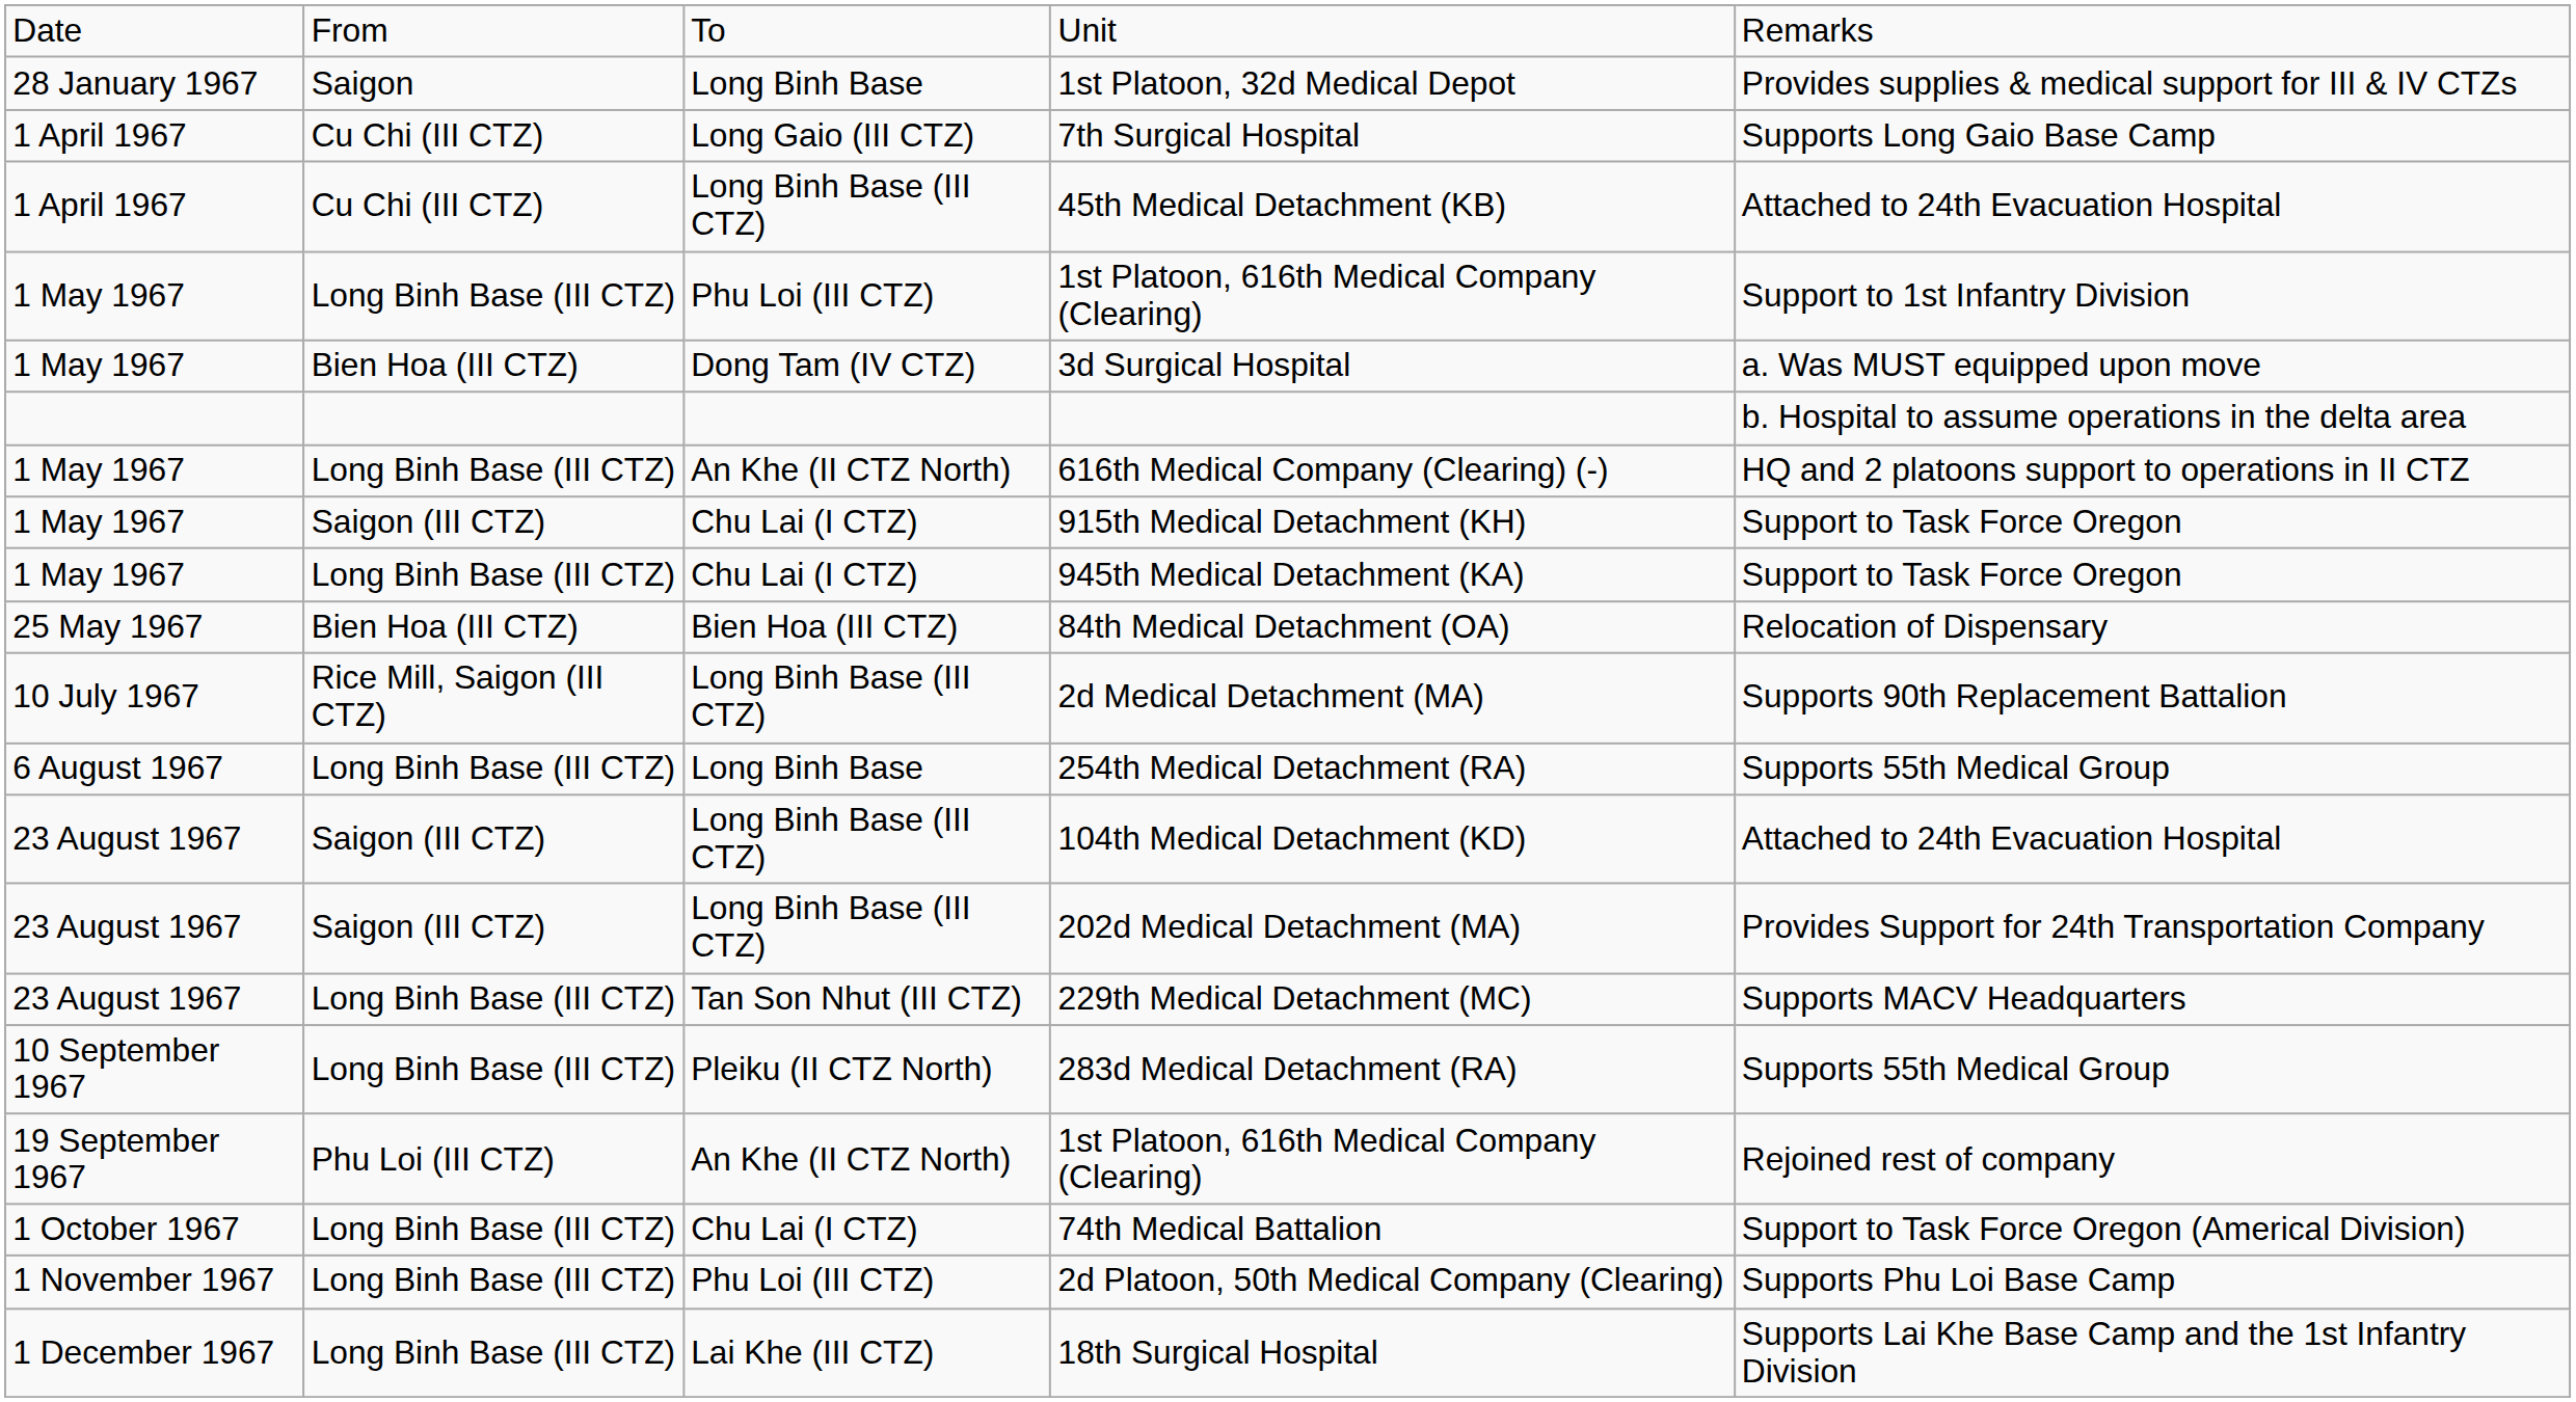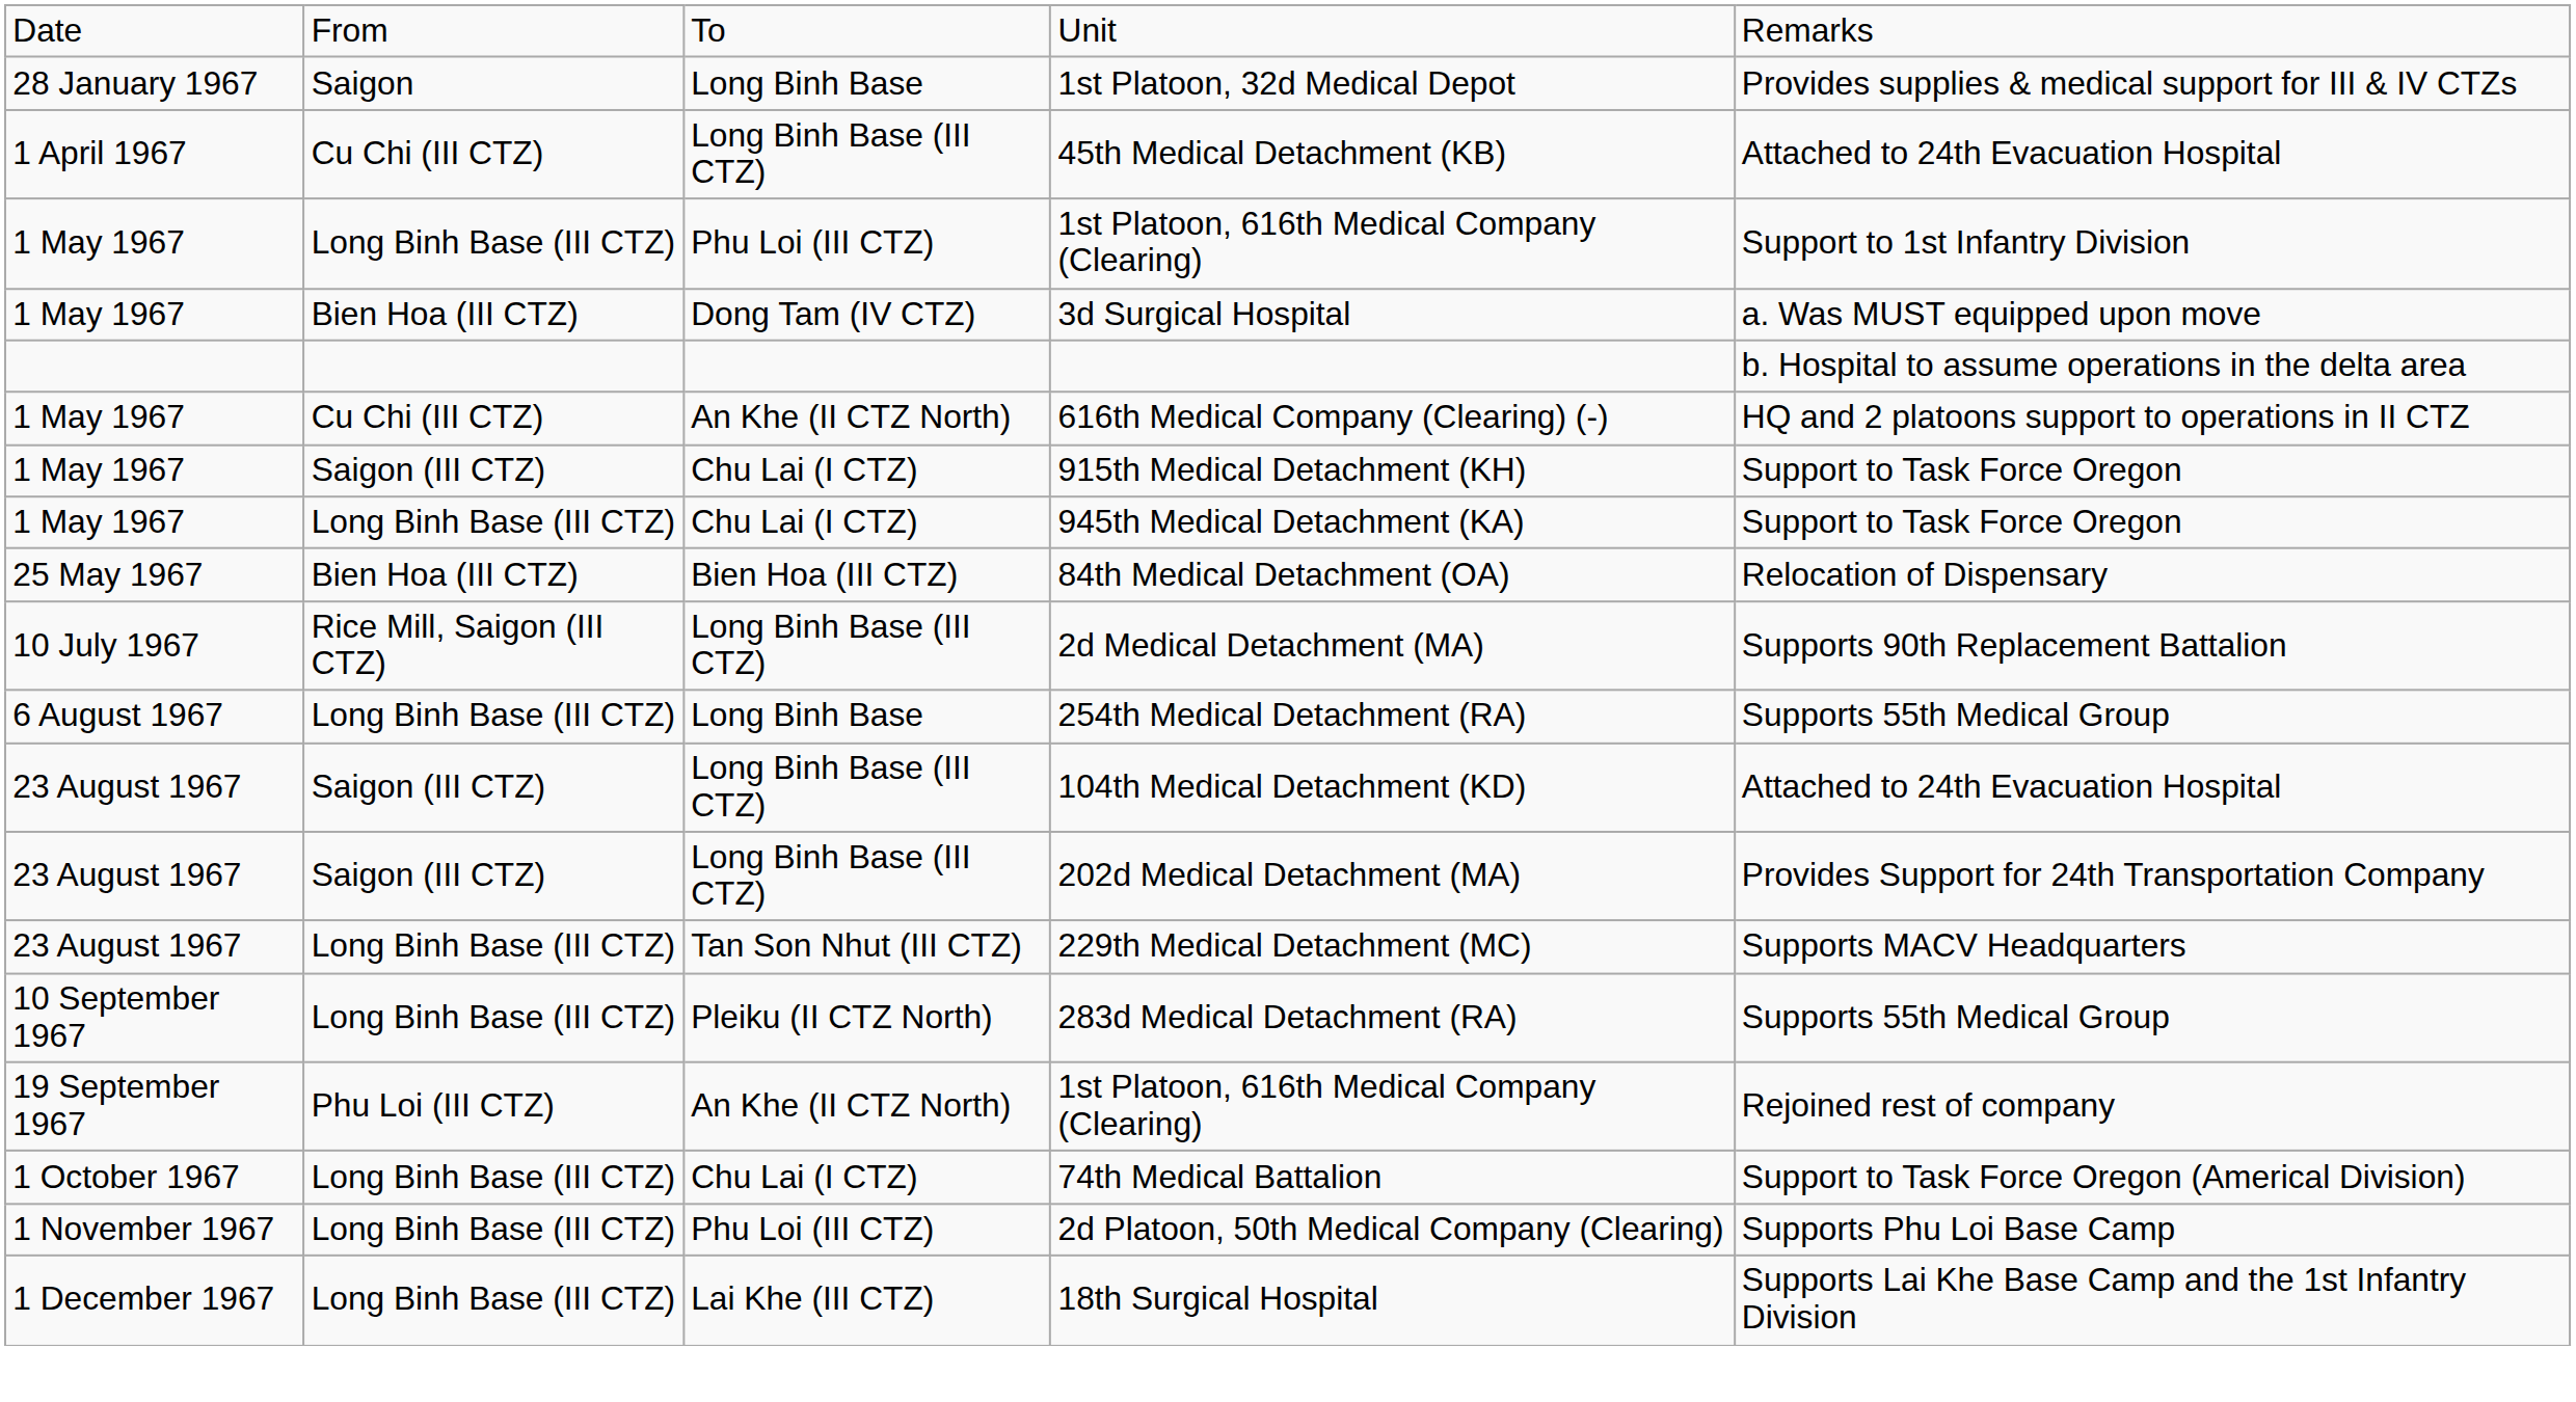- row: 1 April 1967 | Cu Chi (III CTZ) | Long Gaio (III CTZ) | 7th Surgical Hospital | Supports Long Gaio Base Camp
616th Medical Company (Clearing) (-) | column 2: Long Binh Base (III CTZ) -> Cu Chi (III CTZ)
